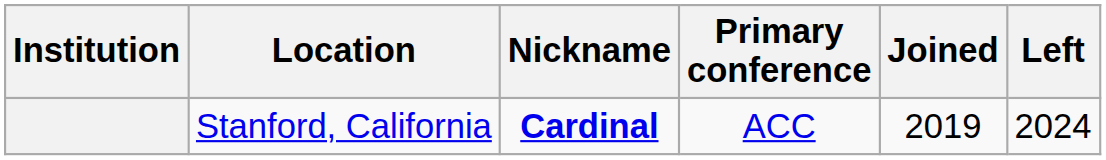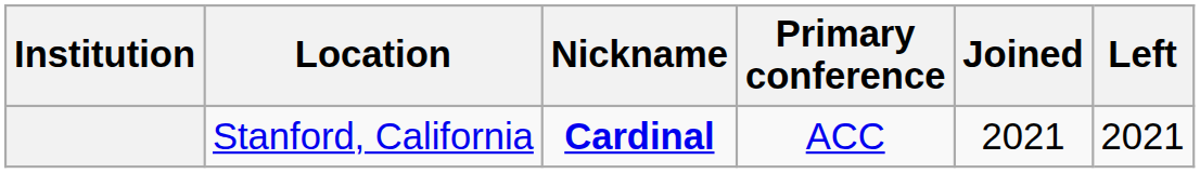Stanford, California | Joined: 2019 -> 2021
Stanford, California | Left: 2024 -> 2021
